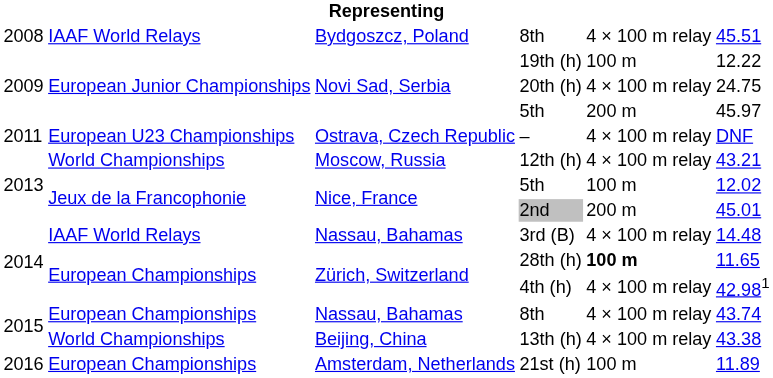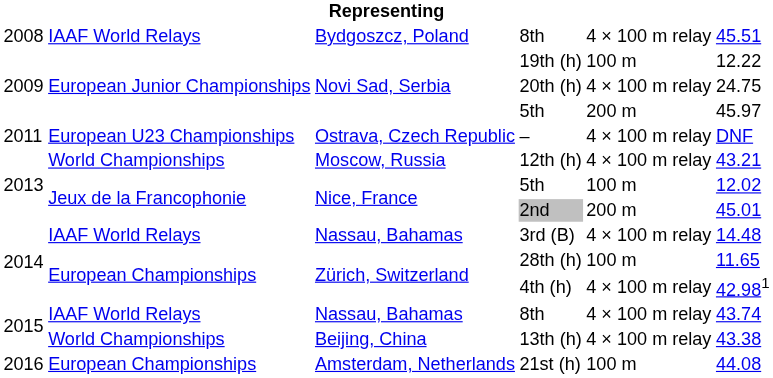28th (h) | column 5: bold -> normal
Nassau, Bahamas / 8th | column 2: European Championships -> IAAF World Relays
21st (h) | column 6: 11.89 -> 44.08
